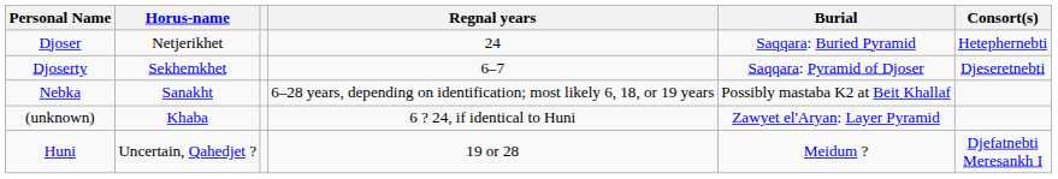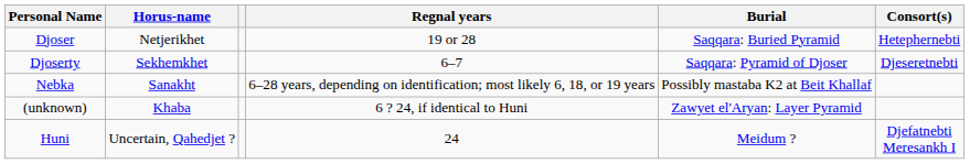Djoser | Regnal years: 24 -> 19 or 28
Huni | Regnal years: 19 or 28 -> 24
